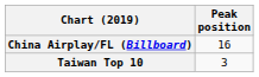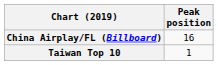Taiwan Top 10 | Peak position: 3 -> 1
